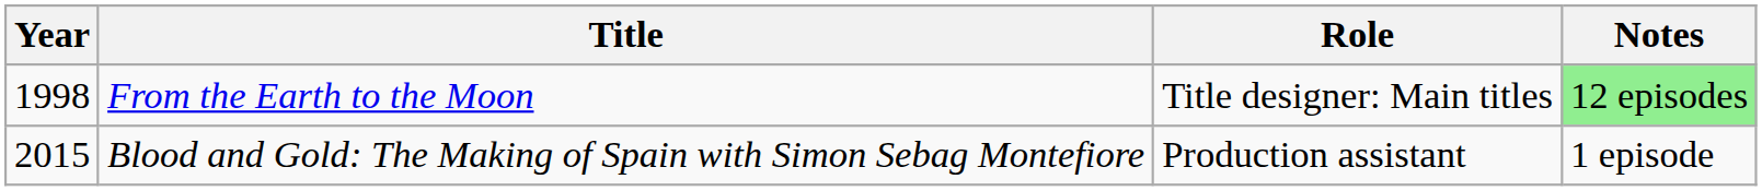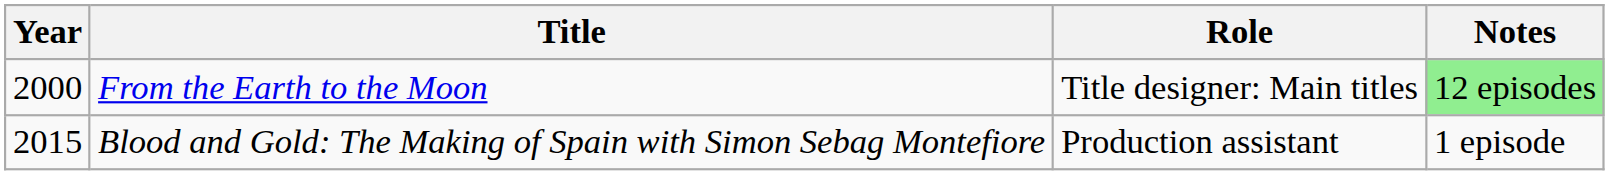From the Earth to the Moon | Year: 1998 -> 2000
